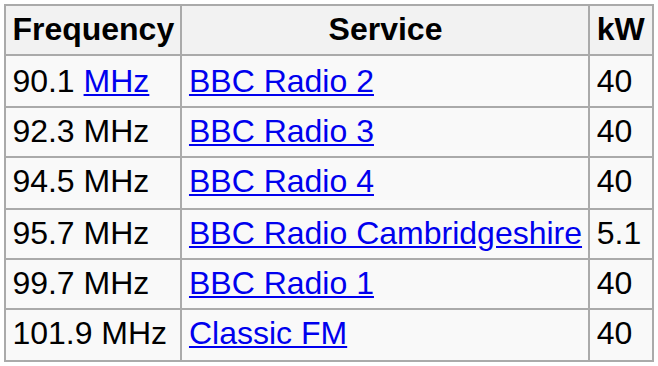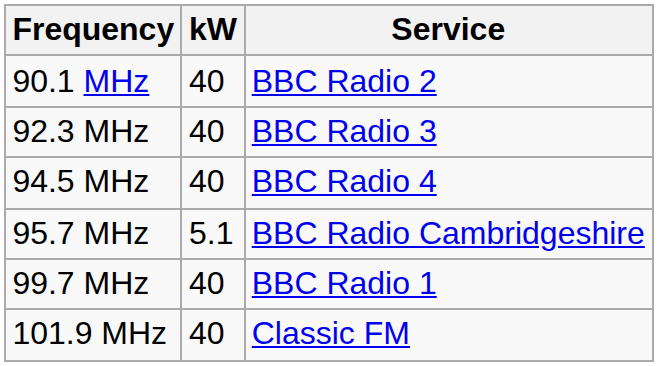columns swapped: kW <-> Service
